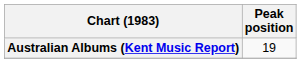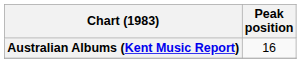Australian Albums (Kent Music Report) | Peak position: 19 -> 16
